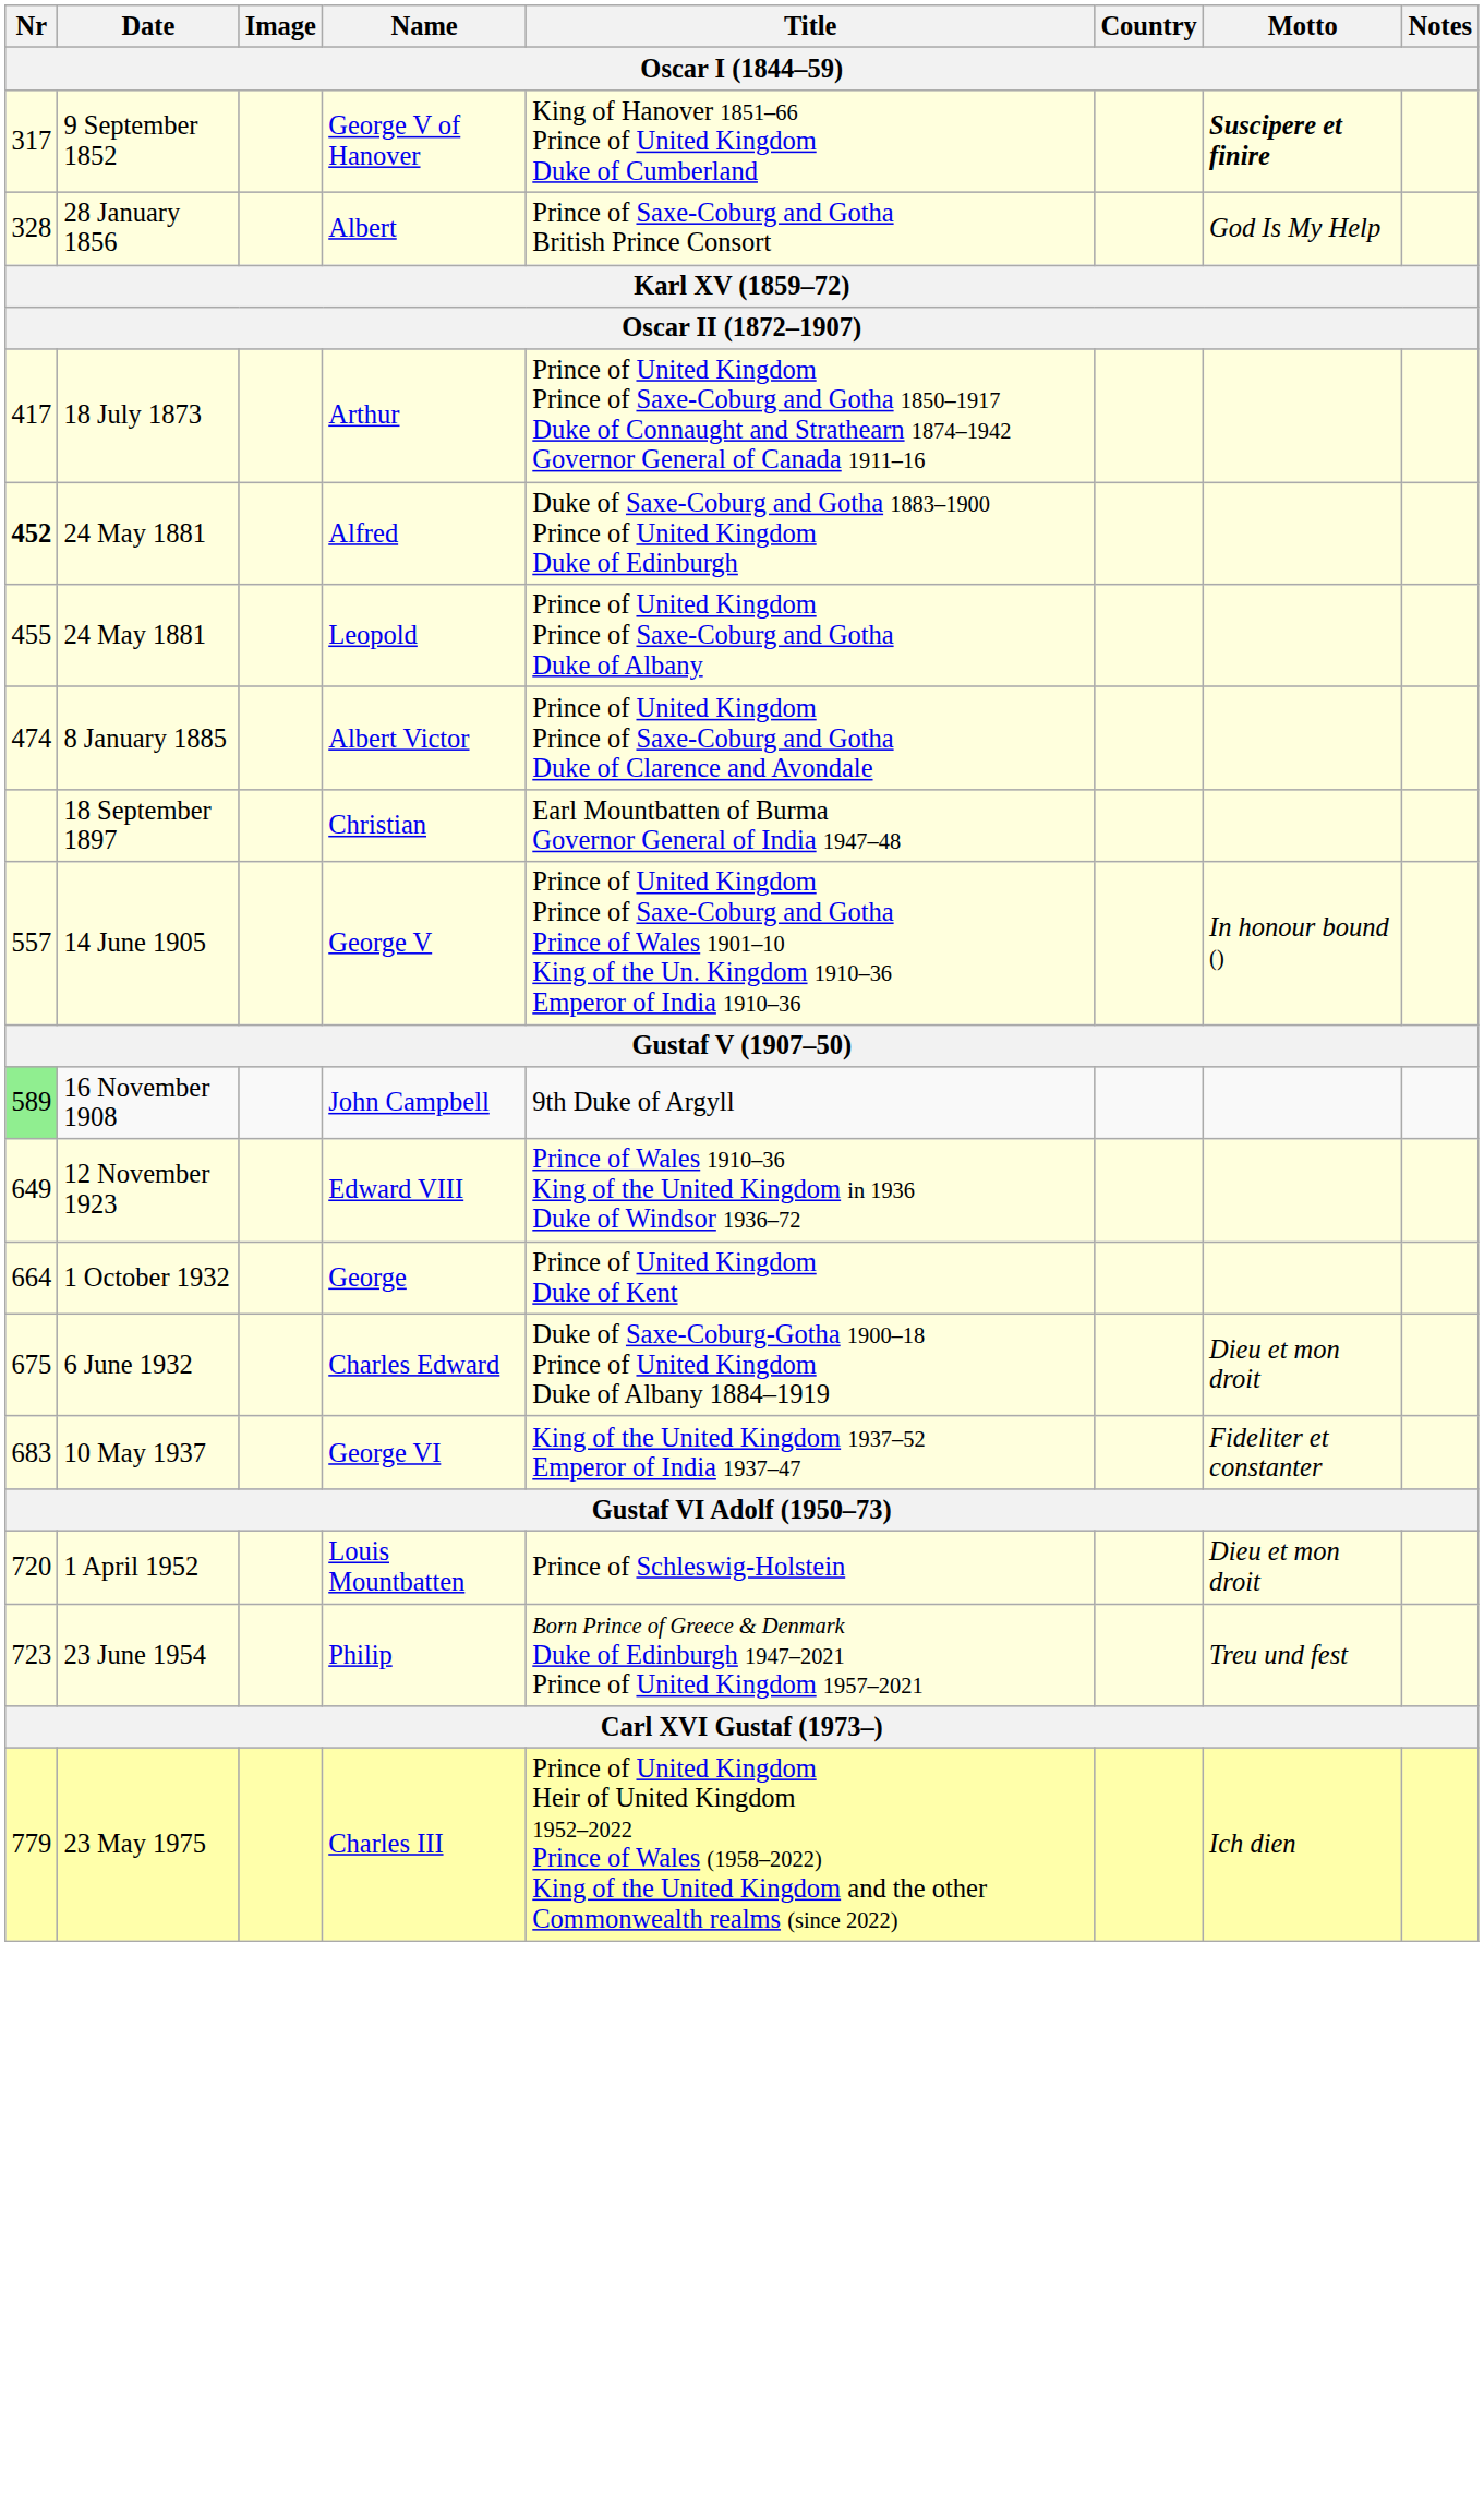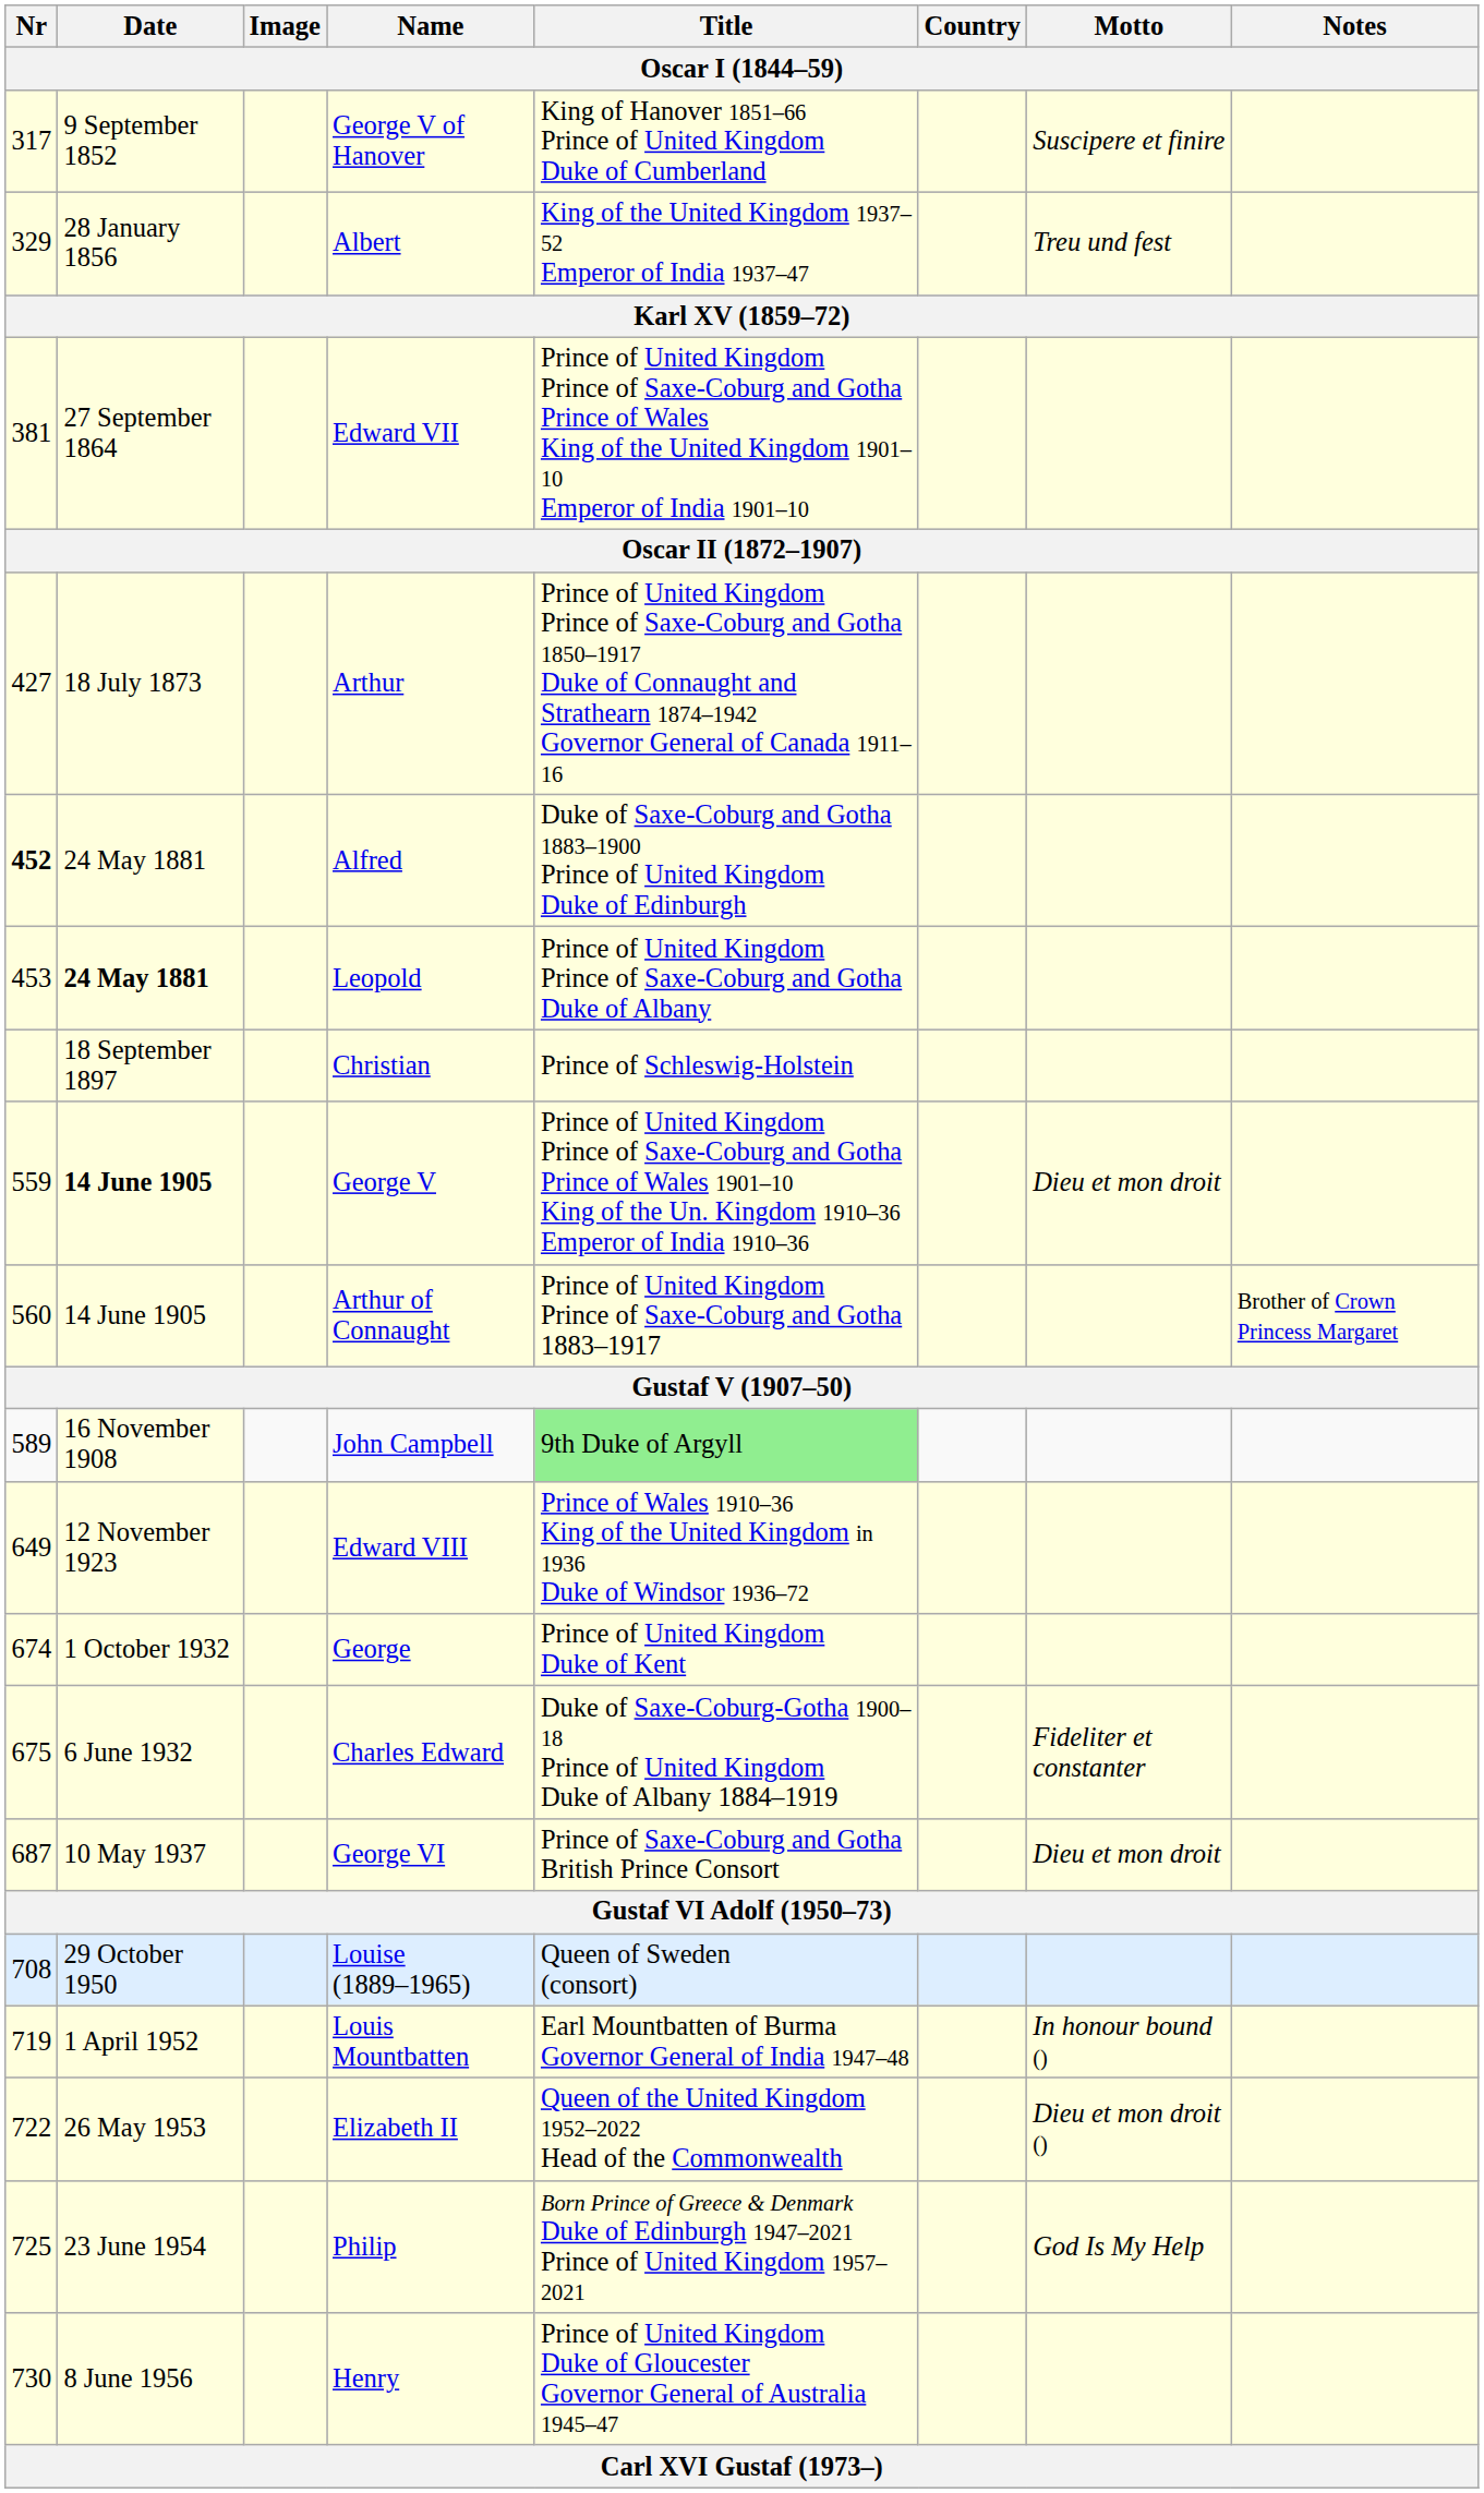George V of Hanover | Motto: bold -> normal
Albert | Nr: 328 -> 329
Albert | Title: Prince of Saxe-Coburg and Gotha British Prince Consort -> King of the United Kingdom 1937–52 Emperor of India 1937–47
Albert | Motto: God Is My Help -> Treu und fest
+ row: 381 | 27 September 1864 | Edward VII | Prince of United Kingdom Prince of Saxe-Coburg and Gotha Prince of Wales King of the United Kingdom 1901–10 Emperor of India 1901–10
Arthur | Nr: 417 -> 427
Leopold | Nr: 455 -> 453
Leopold | Date: normal -> bold
- row: 474 | 8 January 1885 | Albert Victor | Prince of United Kingdom Prince of Saxe-Coburg and Gotha Duke of Clarence and Avondale
Christian | Title: Earl Mountbatten of Burma Governor General of India 1947–48 -> Prince of Schleswig-Holstein
George V | Nr: 557 -> 559
George V | Date: normal -> bold
George V | Motto: In honour bound () -> Dieu et mon droit
+ row: 560 | 14 June 1905 | Arthur of Connaught | Prince of United Kingdom Prince of Saxe-Coburg and Gotha 1883–1917 | Brother of Crown Princess Margaret
John Campbell | Nr: lightgreen background -> no background
John Campbell | Date: no background -> lightyellow background
John Campbell | Title: no background -> lightgreen background
George | Nr: 664 -> 674
Charles Edward | Motto: Dieu et mon droit -> Fideliter et constanter
George VI | Nr: 683 -> 687
George VI | Title: King of the United Kingdom 1937–52 Emperor of India 1937–47 -> Prince of Saxe-Coburg and Gotha British Prince Consort
George VI | Motto: Fideliter et constanter -> Dieu et mon droit
+ row: 708 | 29 October 1950 | Louise (1889–1965) | Queen of Sweden (consort)
Louis Mountbatten | Nr: 720 -> 719
Louis Mountbatten | Title: Prince of Schleswig-Holstein -> Earl Mountbatten of Burma Governor General of India 1947–48
Louis Mountbatten | Motto: Dieu et mon droit -> In honour bound ()
+ row: 722 | 26 May 1953 | Elizabeth II | Queen of the United Kingdom 1952–2022 Head of the Commonwealth | Dieu et mon droit ()
Philip | Nr: 723 -> 725
Philip | Motto: Treu und fest -> God Is My Help
+ row: 730 | 8 June 1956 | Henry | Prince of United Kingdom Duke of Gloucester Governor General of Australia 1945–47
- row: 779 | 23 May 1975 | Charles III | Prince of United Kingdom Heir of United Kingdom 1952–2022 Prince of Wales (1958–2022) King of the United Kingdom and the other Commonwealth realms (since 2022) | Ich dien
